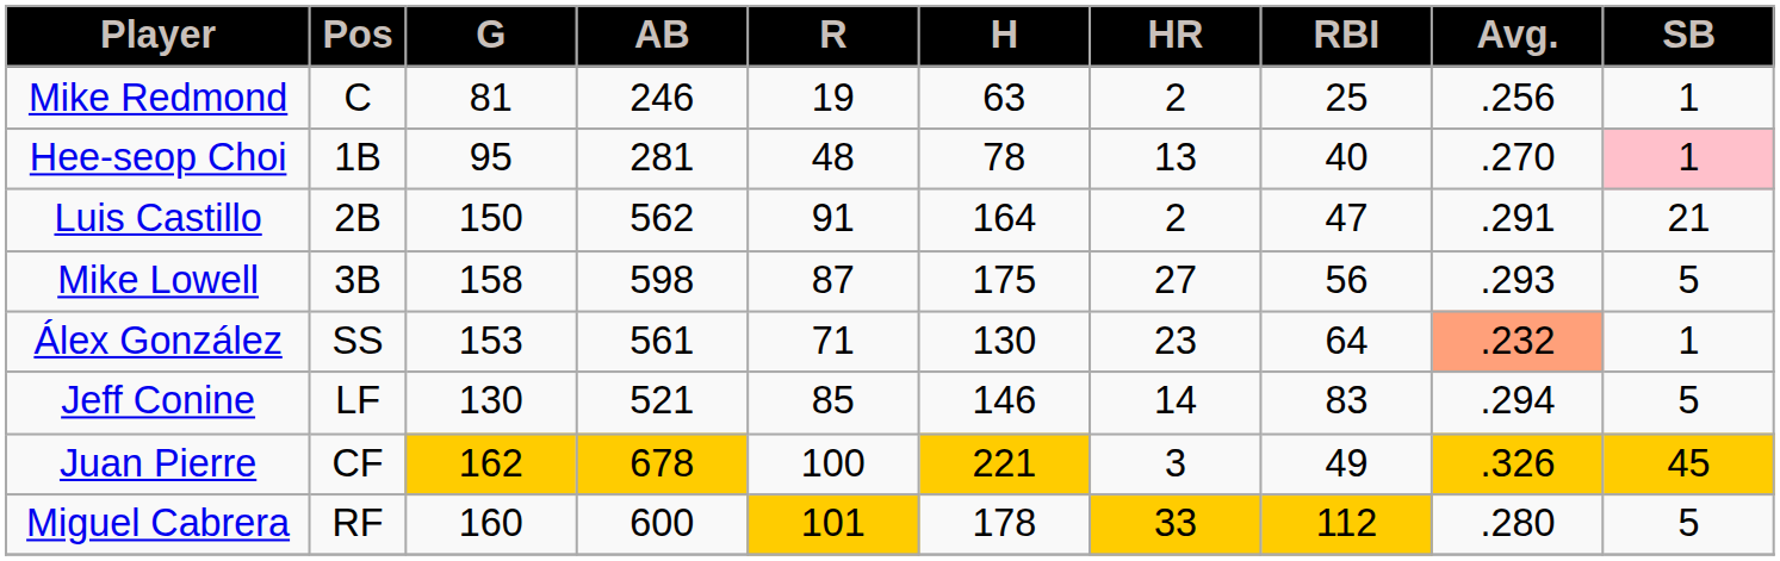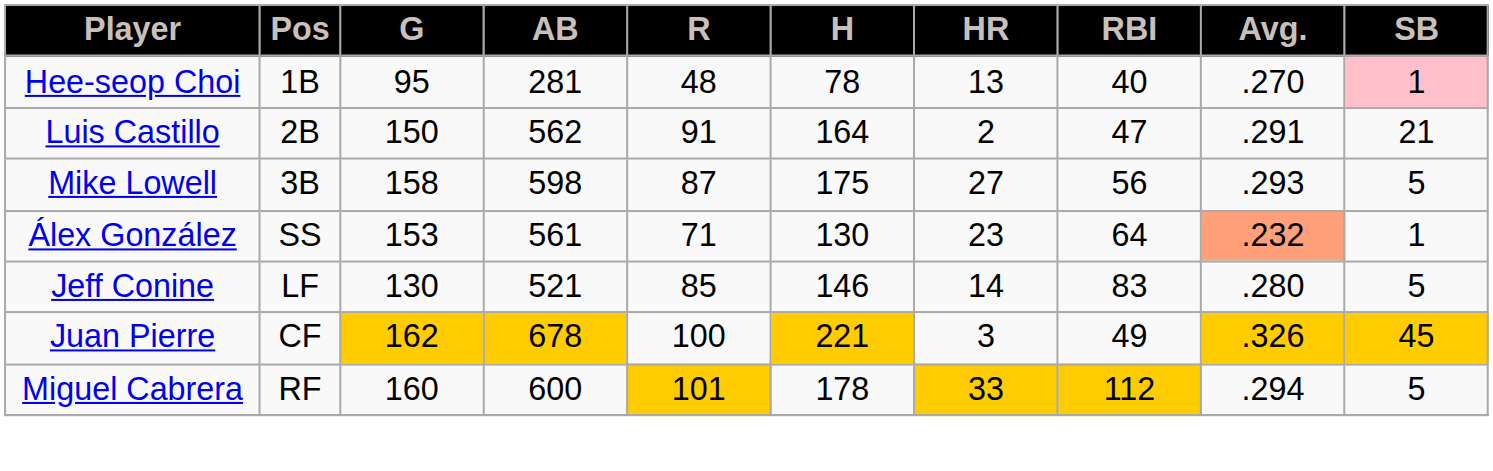- row: Mike Redmond | C | 81 | 246 | 19 | 63 | 2 | 25 | .256 | 1
Jeff Conine | Avg.: .294 -> .280
Miguel Cabrera | Avg.: .280 -> .294
